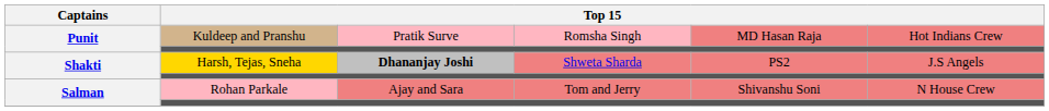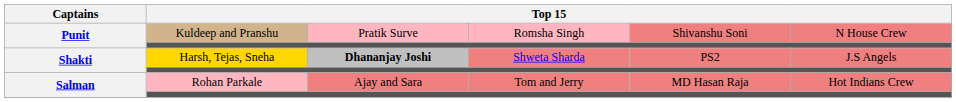Kuldeep and Pranshu | column 5: MD Hasan Raja -> Shivanshu Soni
Kuldeep and Pranshu | column 6: Hot Indians Crew -> N House Crew
Rohan Parkale | column 5: Shivanshu Soni -> MD Hasan Raja
Rohan Parkale | column 6: N House Crew -> Hot Indians Crew
